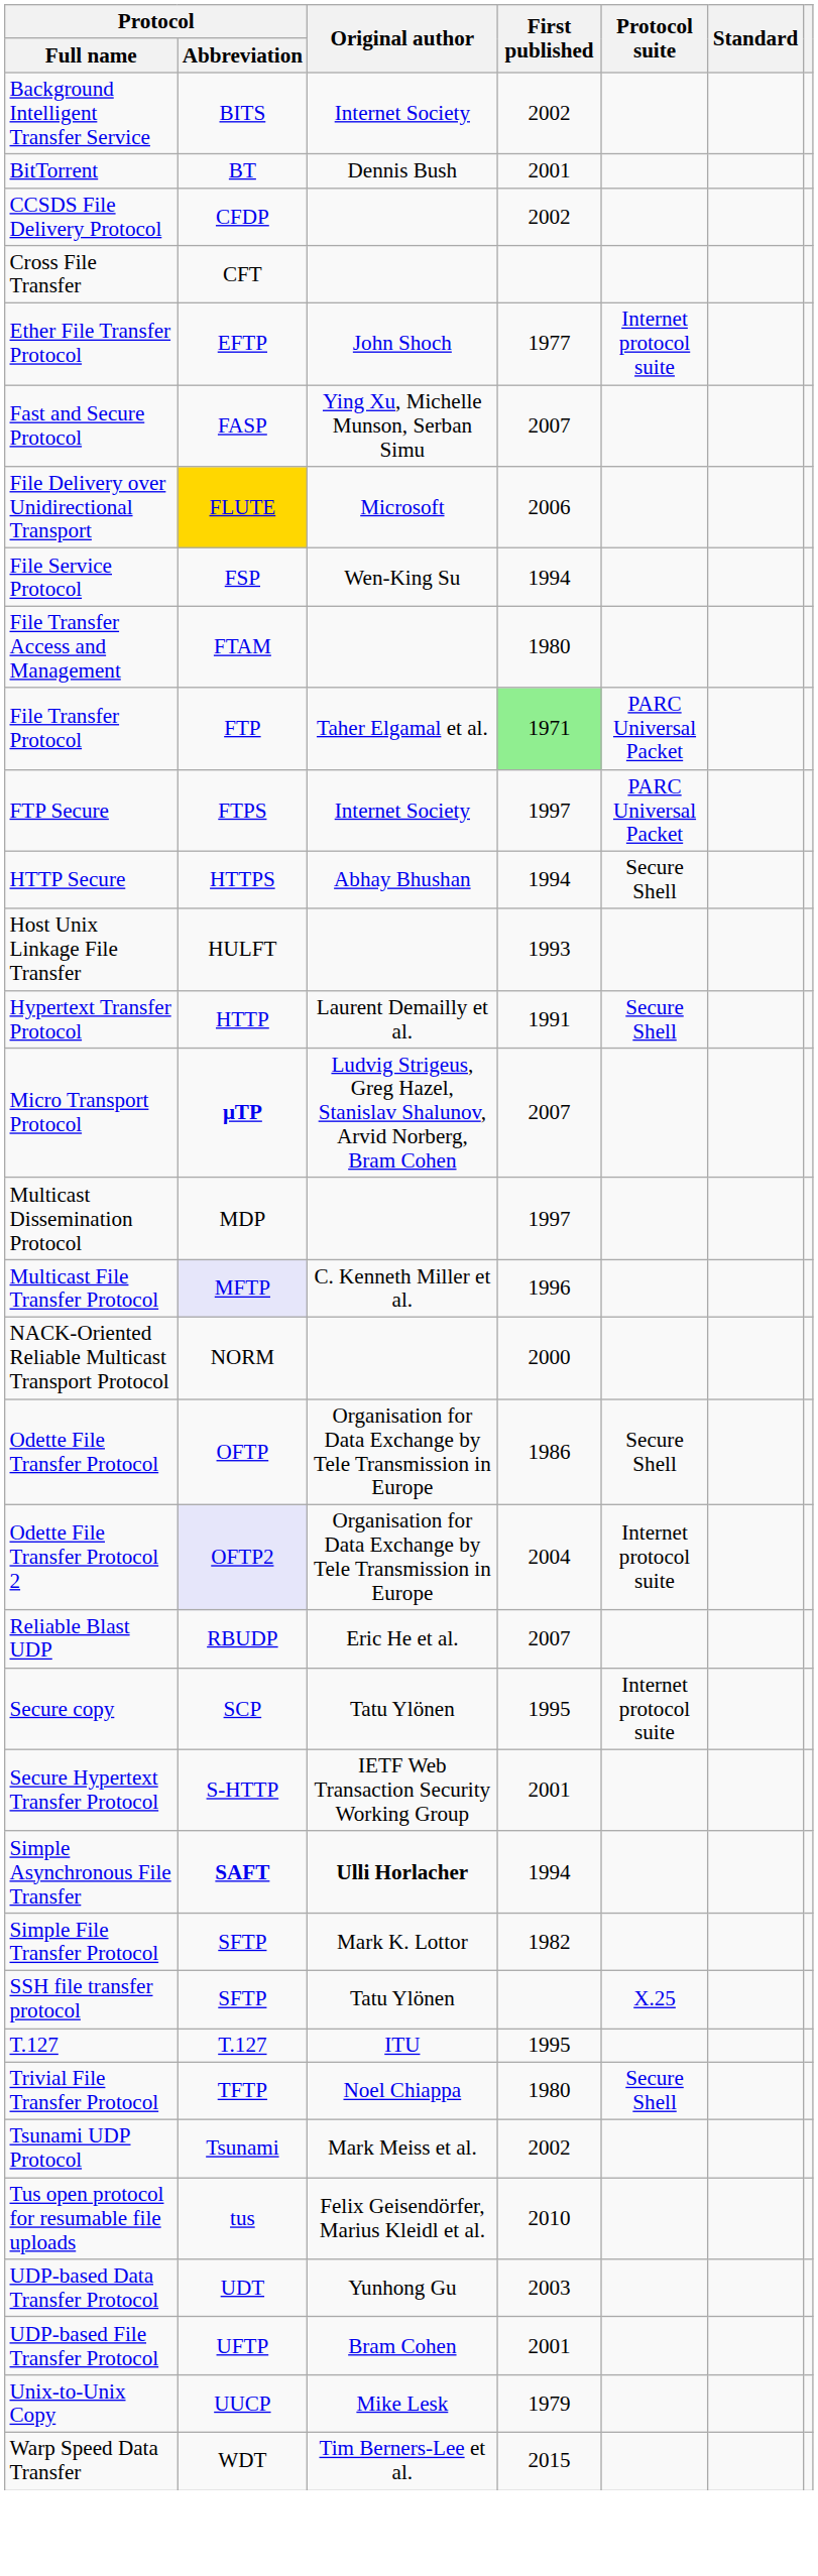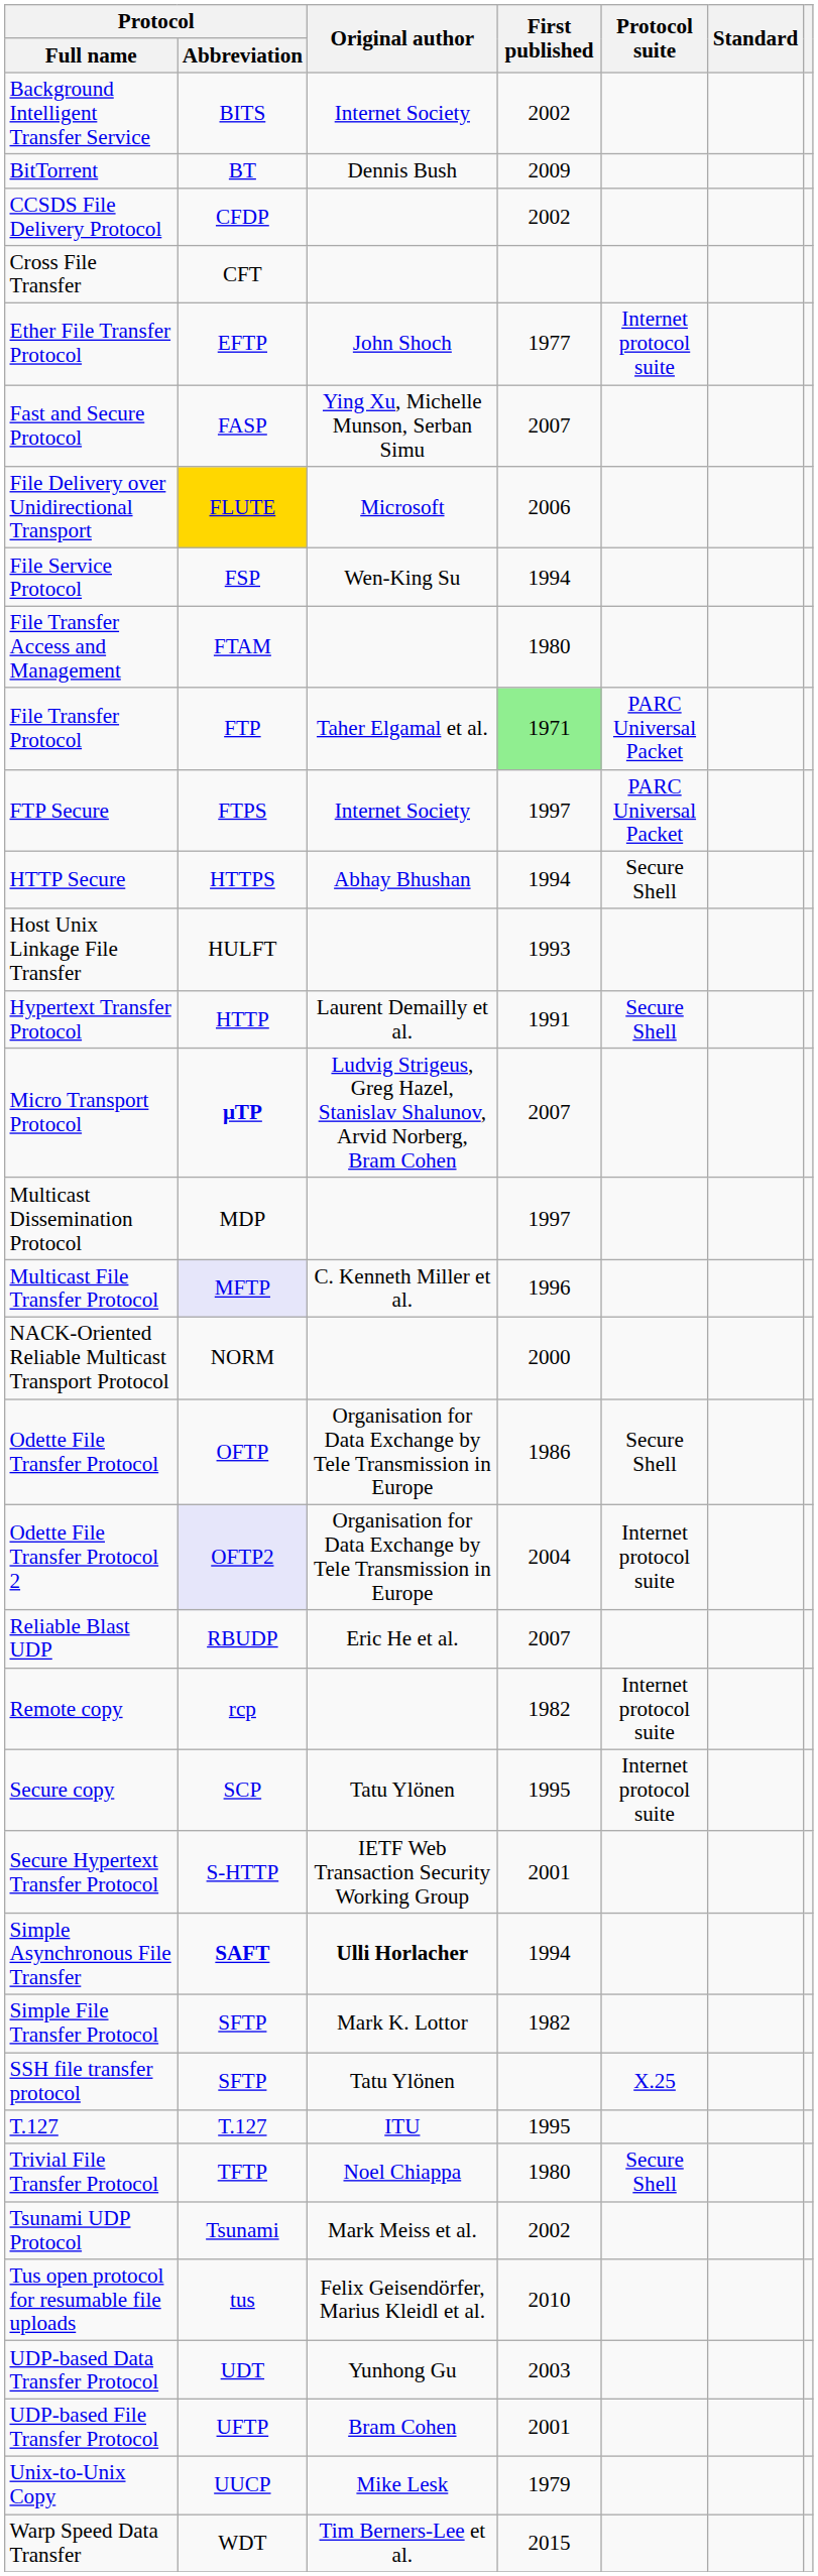BitTorrent | First published: 2001 -> 2009
+ row: Remote copy | rcp | 1982 | Internet protocol suite
